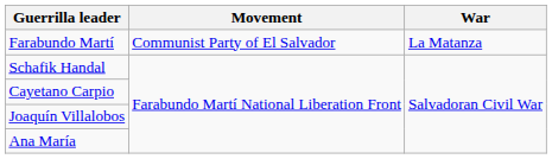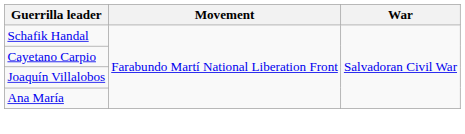- row: Farabundo Martí | Communist Party of El Salvador | La Matanza
